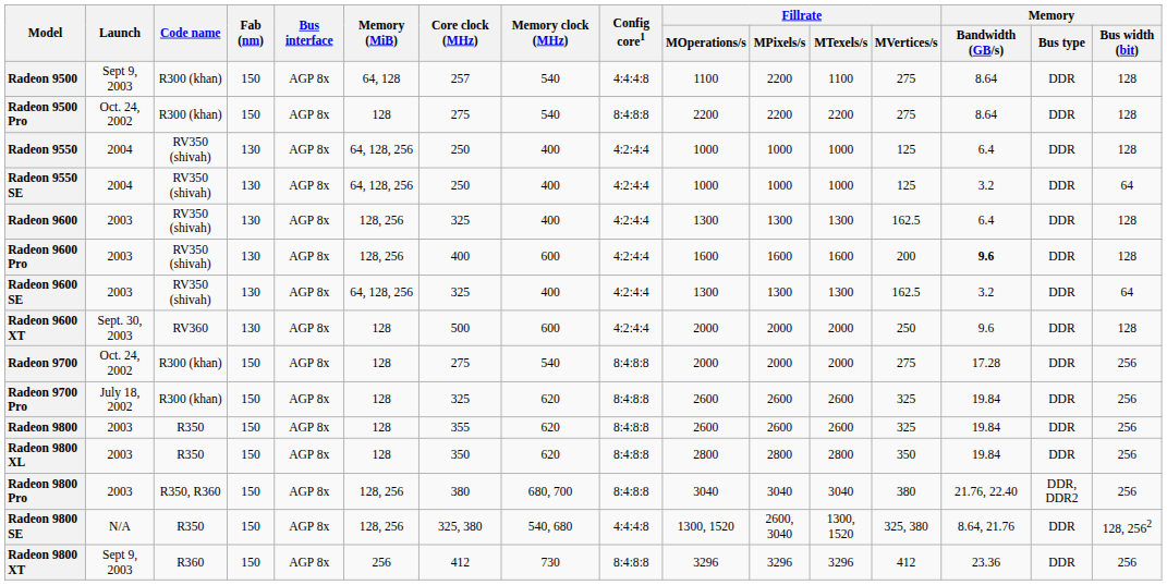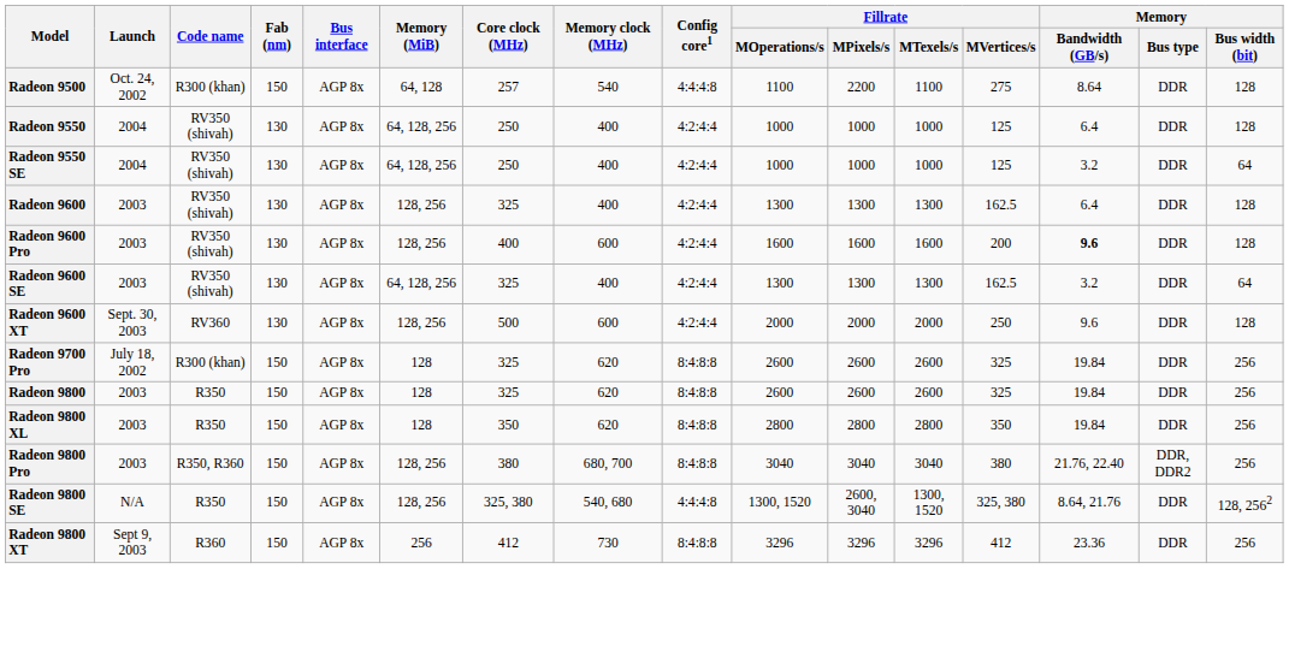Radeon 9500 | Launch: Sept 9, 2003 -> Oct. 24, 2002
- row: Radeon 9500 Pro | Oct. 24, 2002 | R300 (khan) | 150 | AGP 8x | 128 | 275 | 540 | 8:4:8:8 | 2200 | 2200 | 2200 | 275 | 8.64 | DDR | 128
Radeon 9600 XT | Memory (MiB): 128 -> 128, 256
- row: Radeon 9700 | Oct. 24, 2002 | R300 (khan) | 150 | AGP 8x | 128 | 275 | 540 | 8:4:8:8 | 2000 | 2000 | 2000 | 275 | 17.28 | DDR | 256
Radeon 9800 | Core clock (MHz): 355 -> 325
